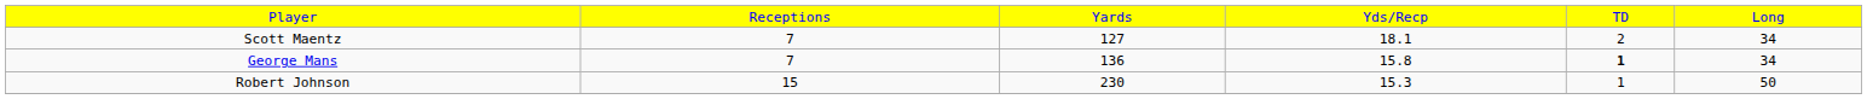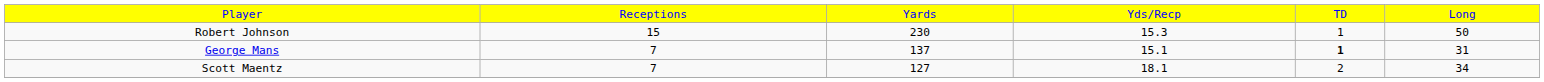rows swapped: Robert Johnson <-> Scott Maentz
George Mans | column 3: 136 -> 137
George Mans | column 4: 15.8 -> 15.1
George Mans | column 6: 34 -> 31
